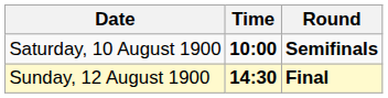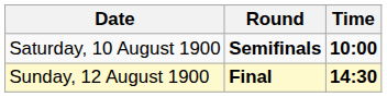columns swapped: Time <-> Round
